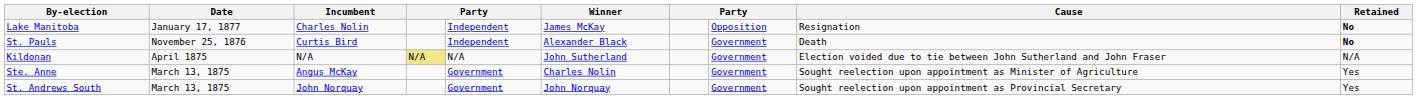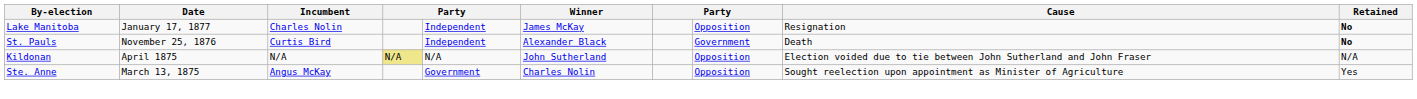Kildonan | column 8: Government -> Opposition
Ste. Anne | column 8: Government -> Opposition
- row: St. Andrews South | March 13, 1875 | John Norquay | Government | John Norquay | Government | Sought reelection upon appointment as Provincial Secretary | Yes
